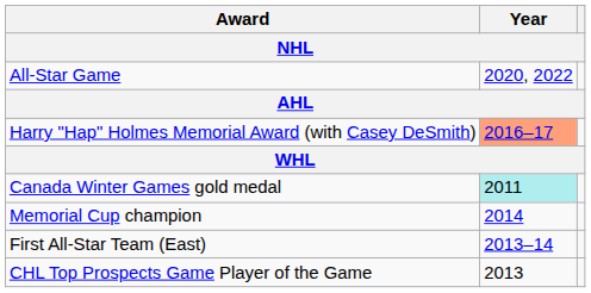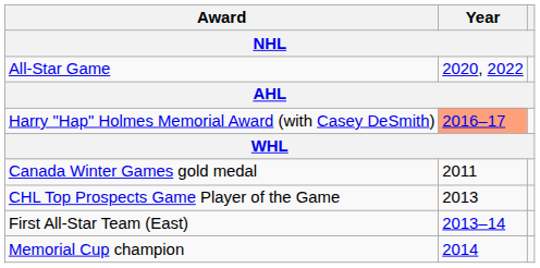Canada Winter Games gold medal | Year: paleturquoise background -> no background
rows swapped: CHL Top Prospects Game Player of the Game <-> Memorial Cup champion
